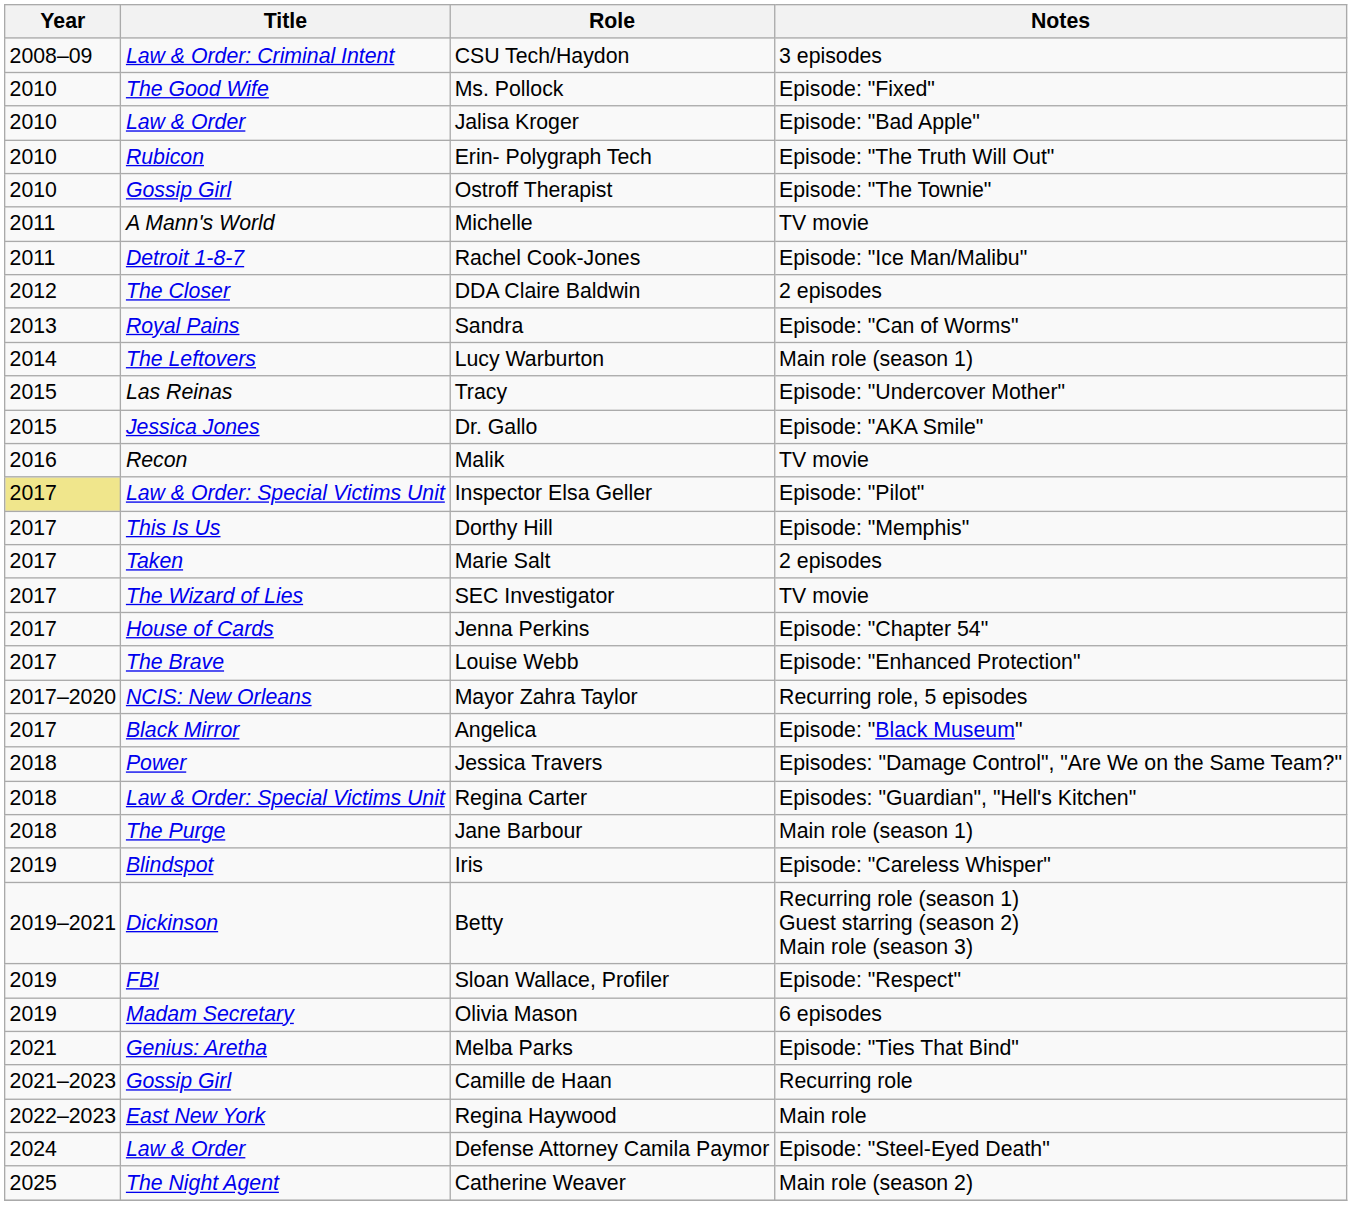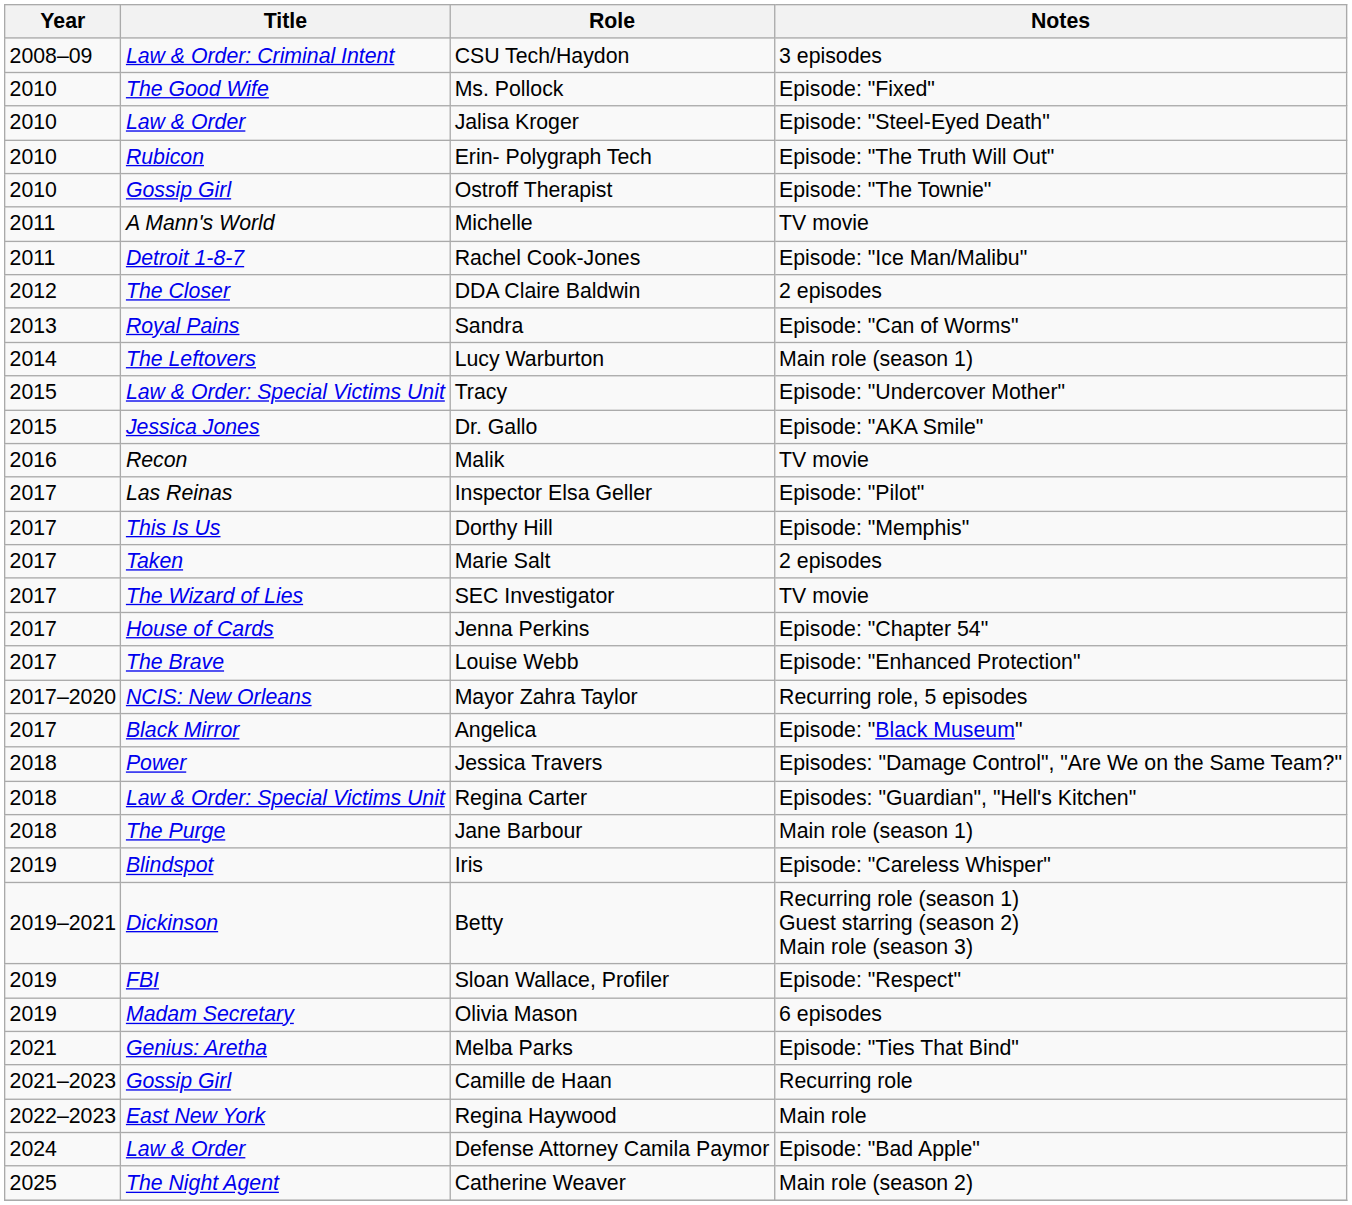Jalisa Kroger | Notes: Episode: "Bad Apple" -> Episode: "Steel-Eyed Death"
Tracy | Title: Las Reinas -> Law & Order: Special Victims Unit
Inspector Elsa Geller | Year: khaki background -> no background
Inspector Elsa Geller | Title: Law & Order: Special Victims Unit -> Las Reinas
Defense Attorney Camila Paymor | Notes: Episode: "Steel-Eyed Death" -> Episode: "Bad Apple"
